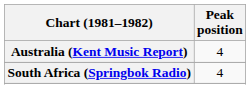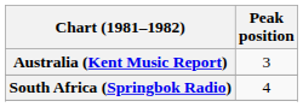Australia (Kent Music Report) | Peak position: 4 -> 3
